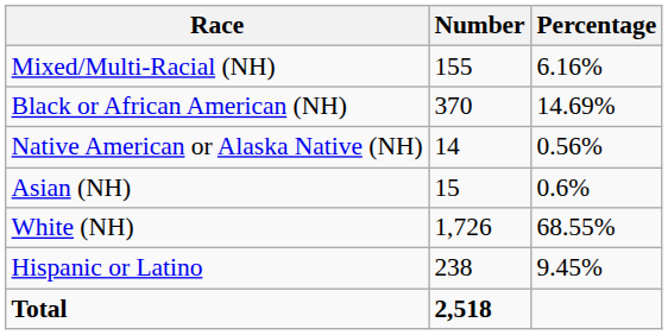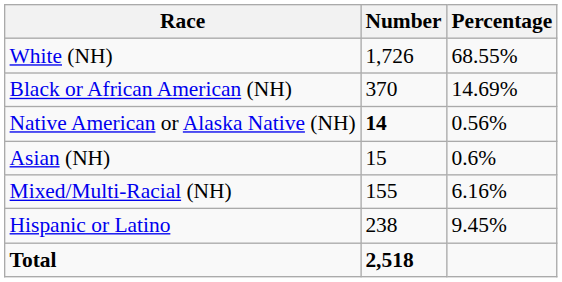rows swapped: White (NH) <-> Mixed/Multi-Racial (NH)
Native American or Alaska Native (NH) | Number: normal -> bold
